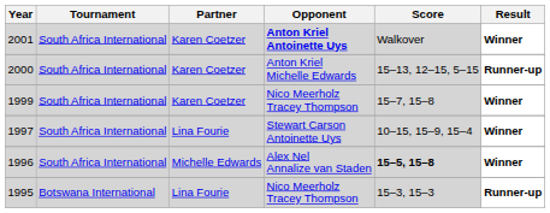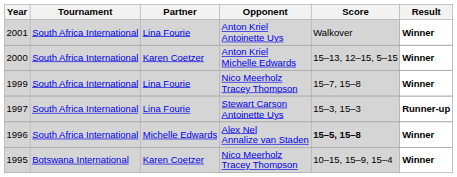2001 | Partner: Karen Coetzer -> Lina Fourie
2001 | Opponent: bold -> normal
2000 | Result: Runner-up -> Winner
1999 | Partner: Karen Coetzer -> Lina Fourie
1997 | Score: 10–15, 15–9, 15–4 -> 15–3, 15–3
1997 | Result: Winner -> Runner-up
1995 | Partner: Lina Fourie -> Karen Coetzer
1995 | Score: 15–3, 15–3 -> 10–15, 15–9, 15–4
1995 | Result: Runner-up -> Winner
